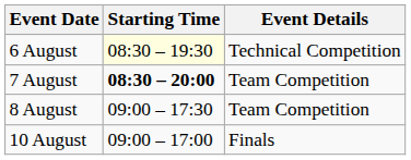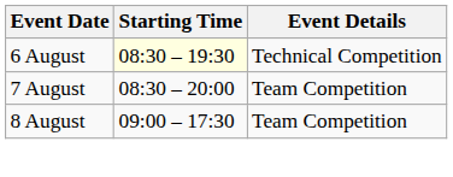7 August | Starting Time: bold -> normal
- row: 10 August | 09:00 – 17:00 | Finals
